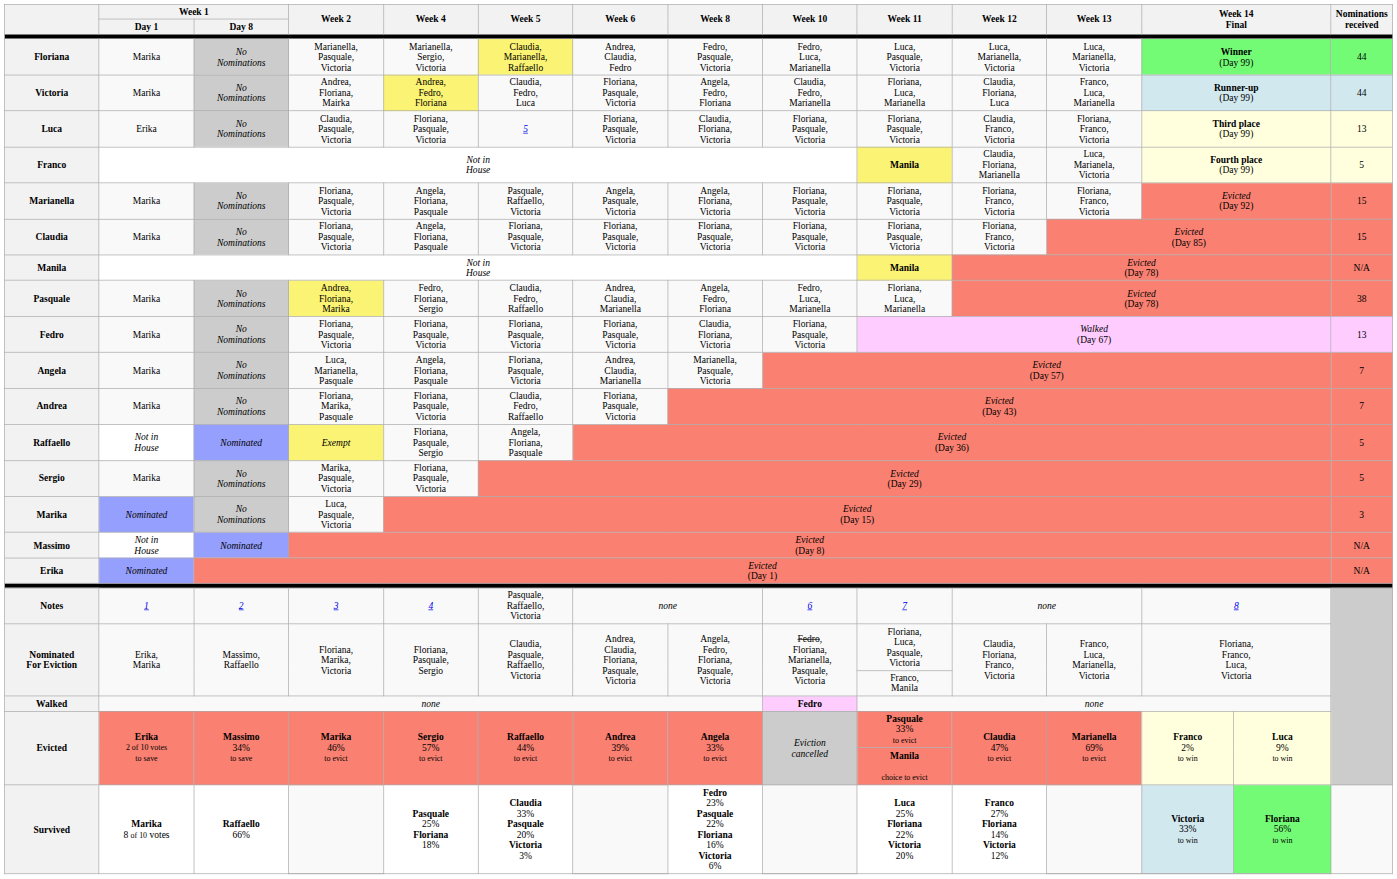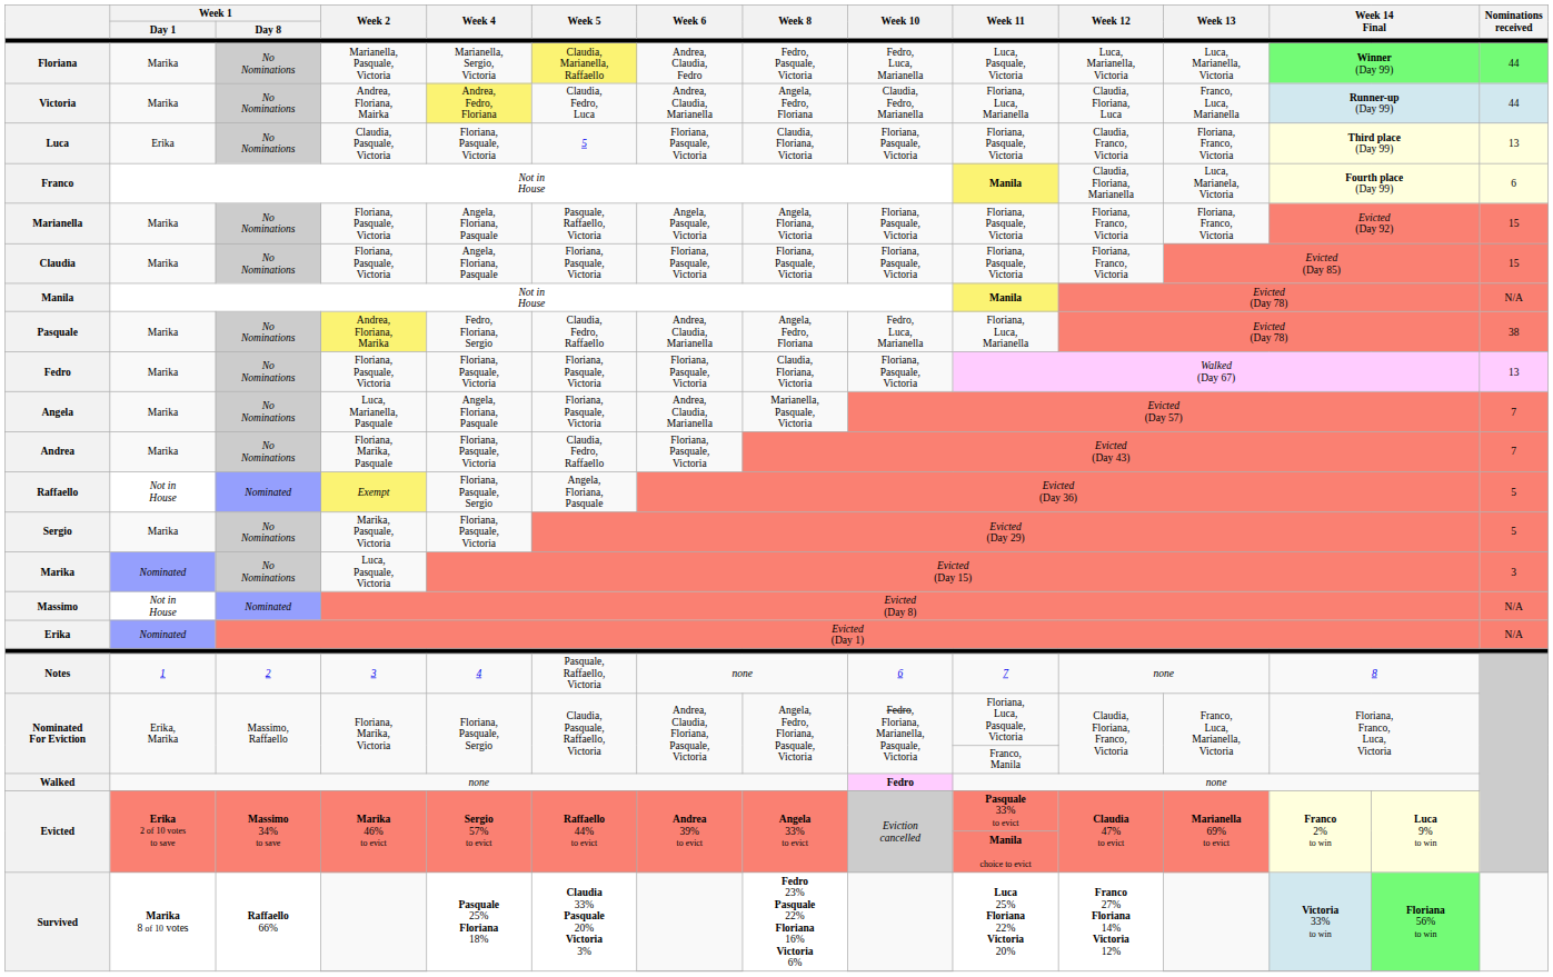Victoria | Week 6: Floriana, Pasquale, Victoria -> Andrea, Claudia, Marianella
Franco | Nominations received: 5 -> 6
